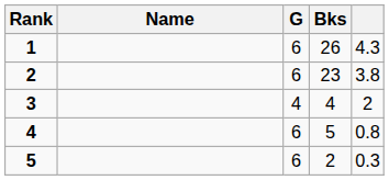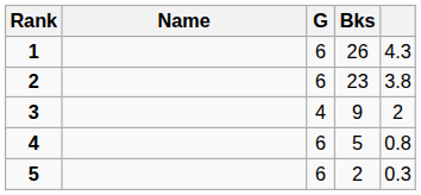3 | Bks: 4 -> 9
